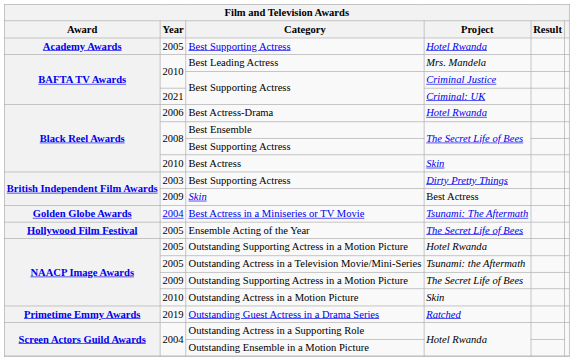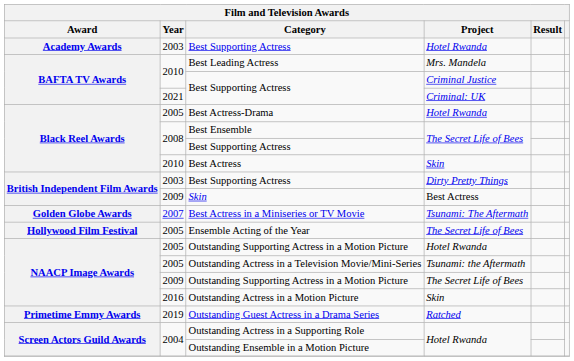Best Supporting Actress / Hotel Rwanda | Year: 2005 -> 2003
Best Actress-Drama | Year: 2006 -> 2005
Best Actress in a Miniseries or TV Movie | Year: 2004 -> 2007
Outstanding Actress in a Motion Picture | Year: 2010 -> 2016
